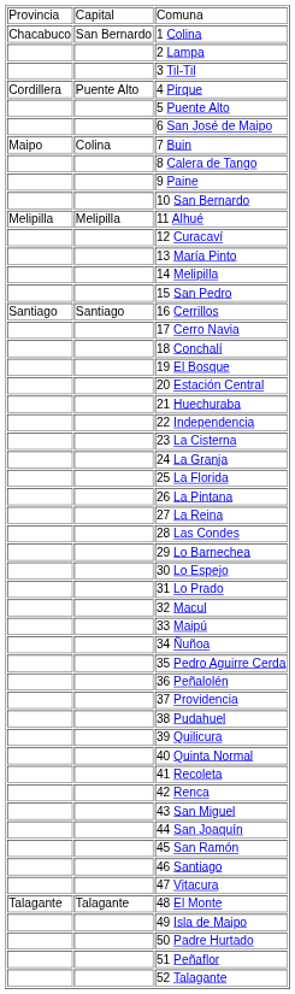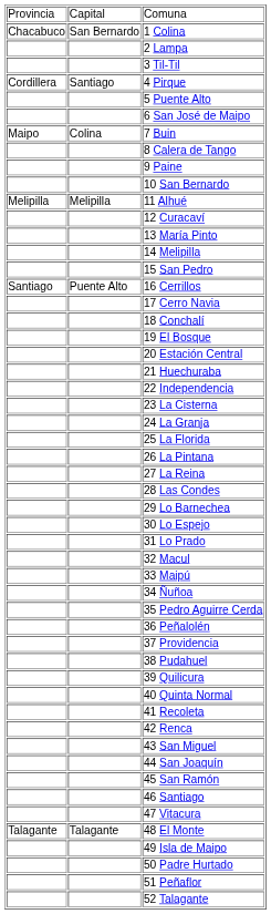4 Pirque | column 2: Puente Alto -> Santiago
16 Cerrillos | column 2: Santiago -> Puente Alto
